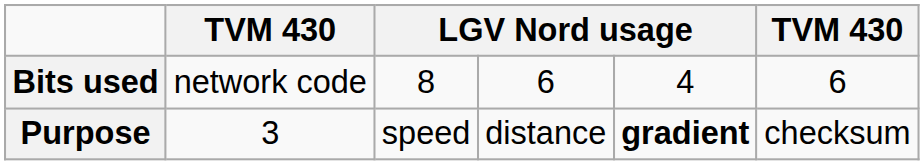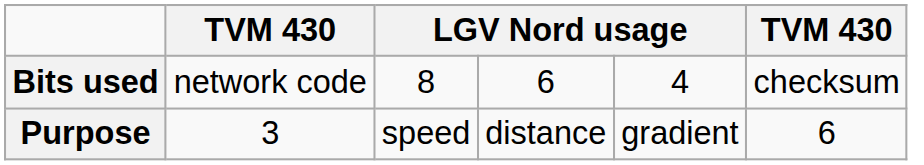Bits used | column 6: 6 -> checksum
Purpose | column 5: bold -> normal
Purpose | column 6: checksum -> 6
